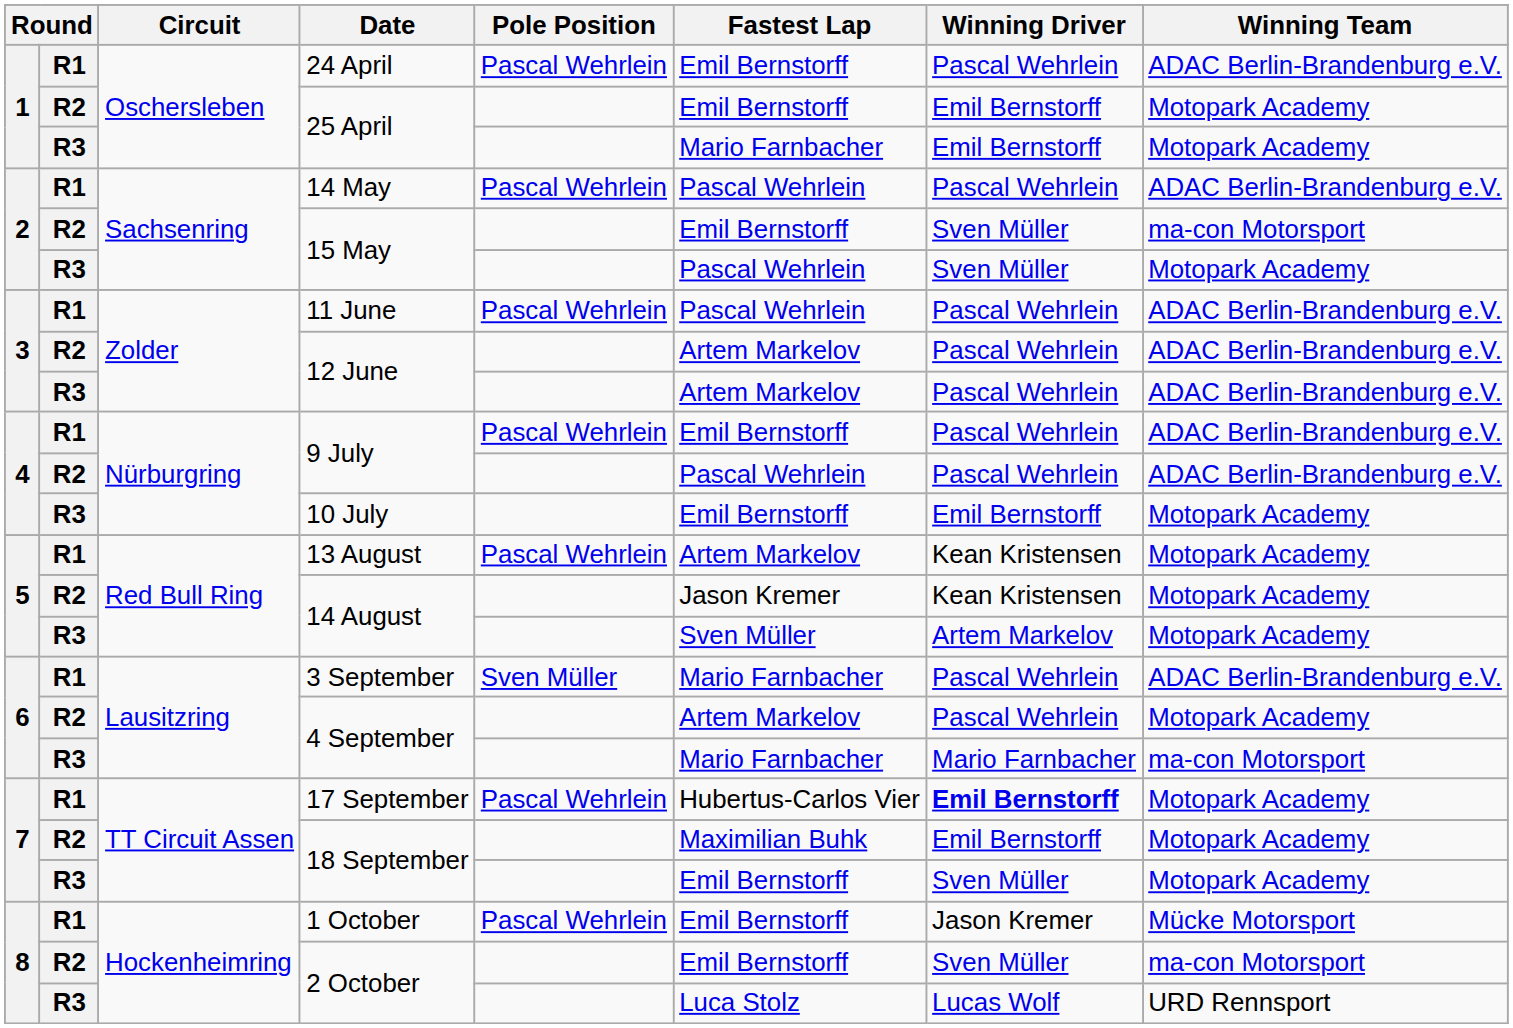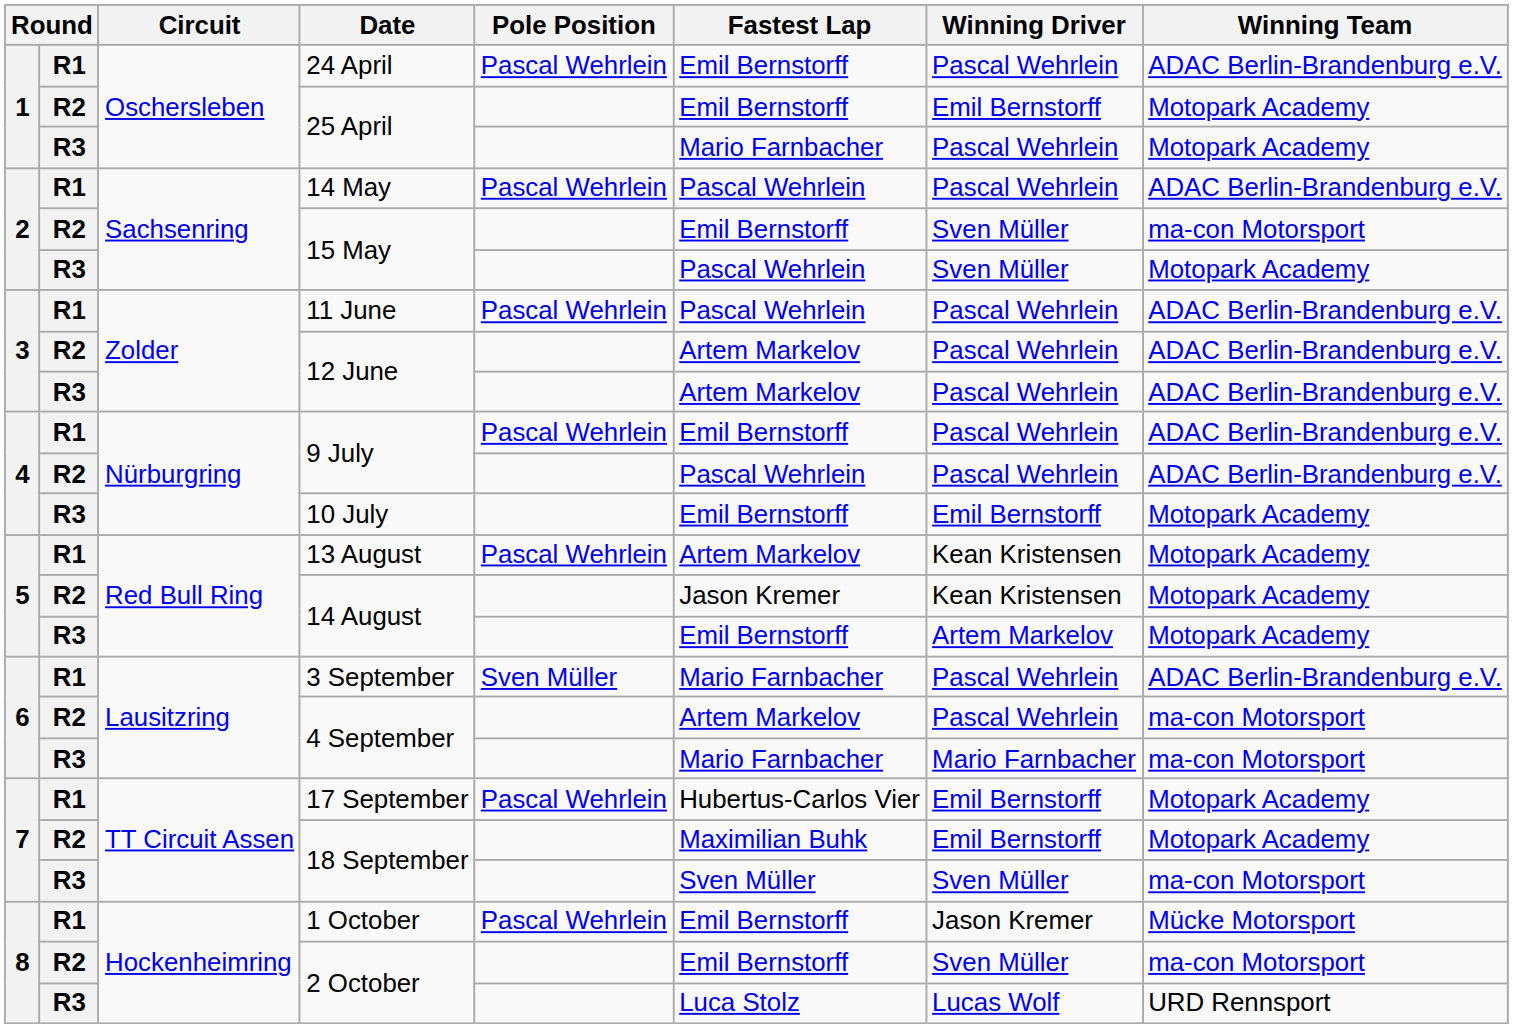R3 / 25 April | Winning Driver: Emil Bernstorff -> Pascal Wehrlein
R3 / 14 August | Fastest Lap: Sven Müller -> Emil Bernstorff
R2 / 4 September | Winning Team: Motopark Academy -> ma-con Motorsport
17 September | Winning Driver: bold -> normal
R3 / 18 September | Fastest Lap: Emil Bernstorff -> Sven Müller
R3 / 18 September | Winning Team: Motopark Academy -> ma-con Motorsport
